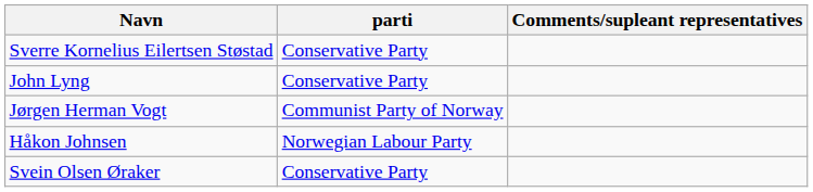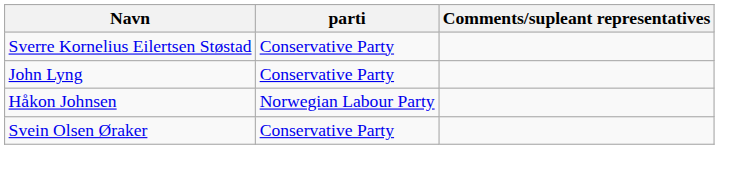- row: Jørgen Herman Vogt | Communist Party of Norway
